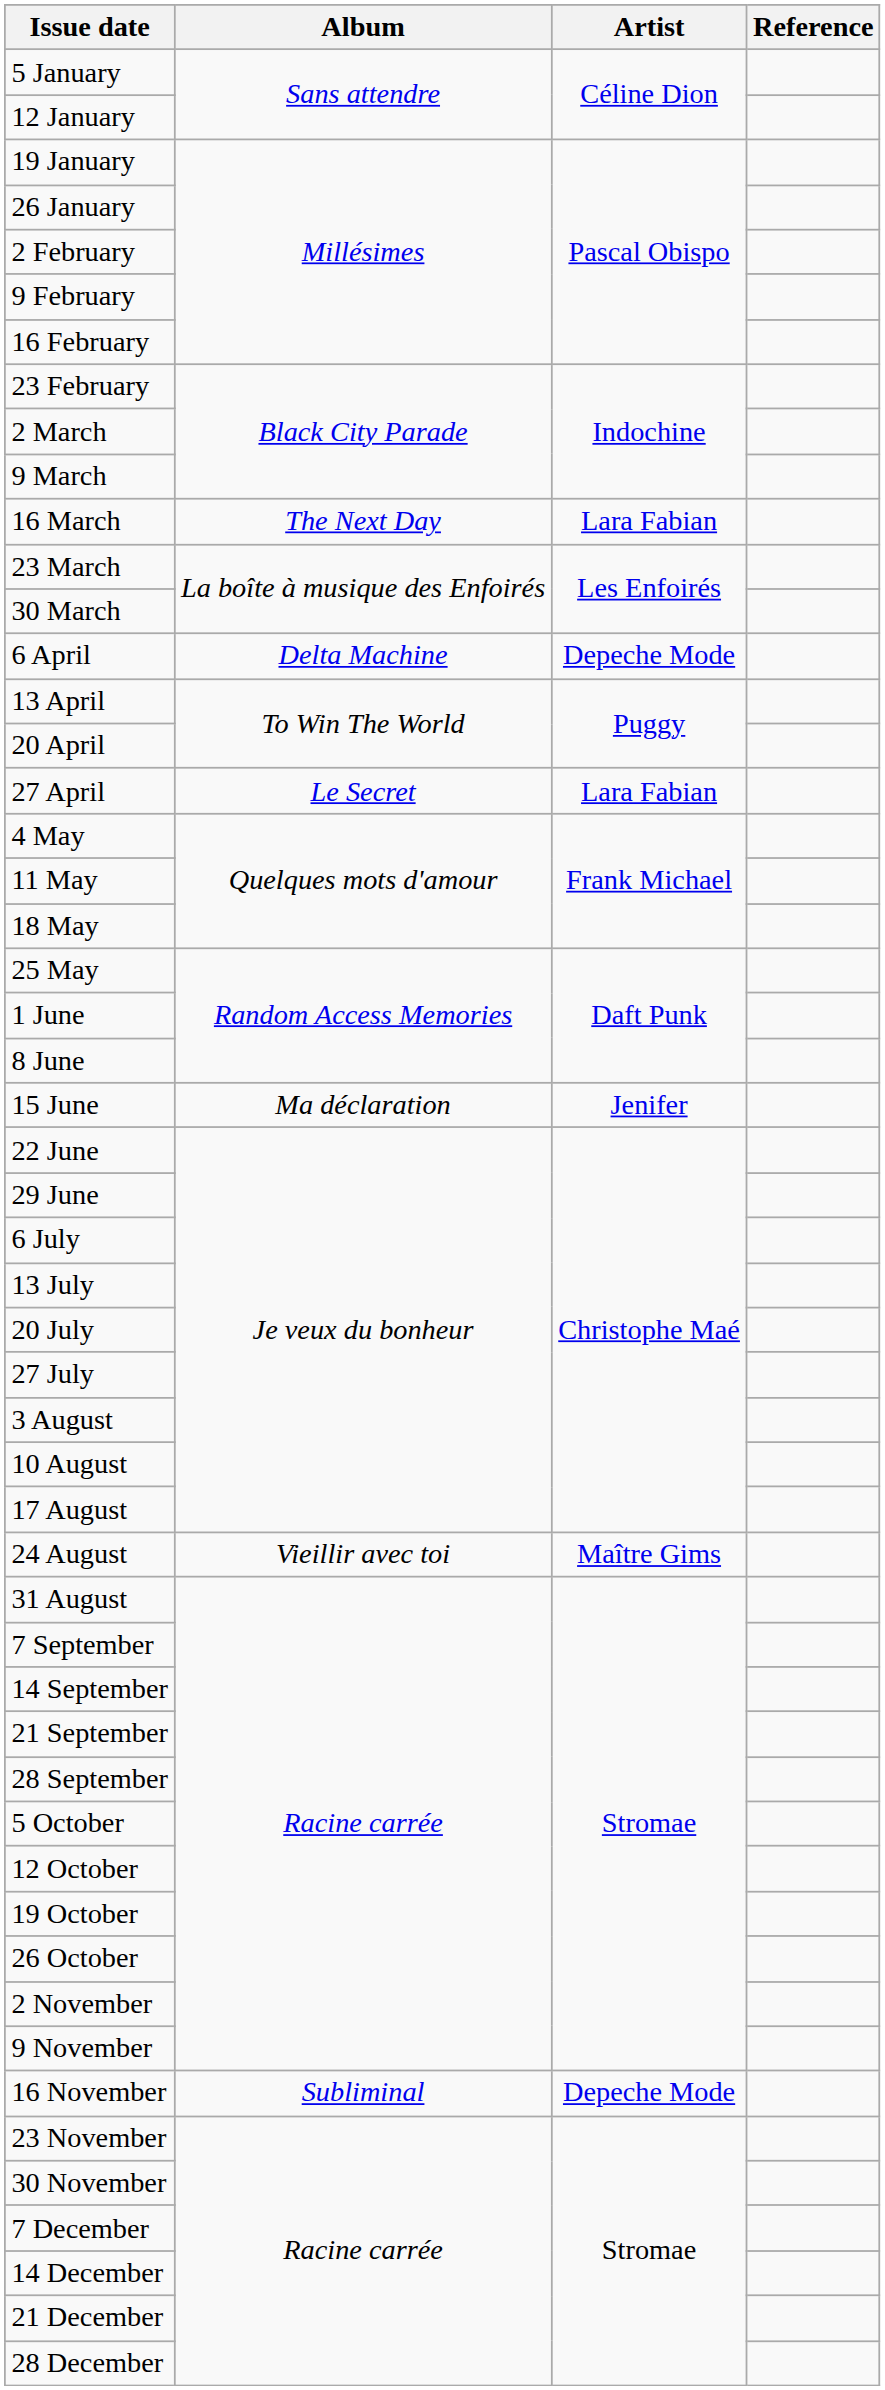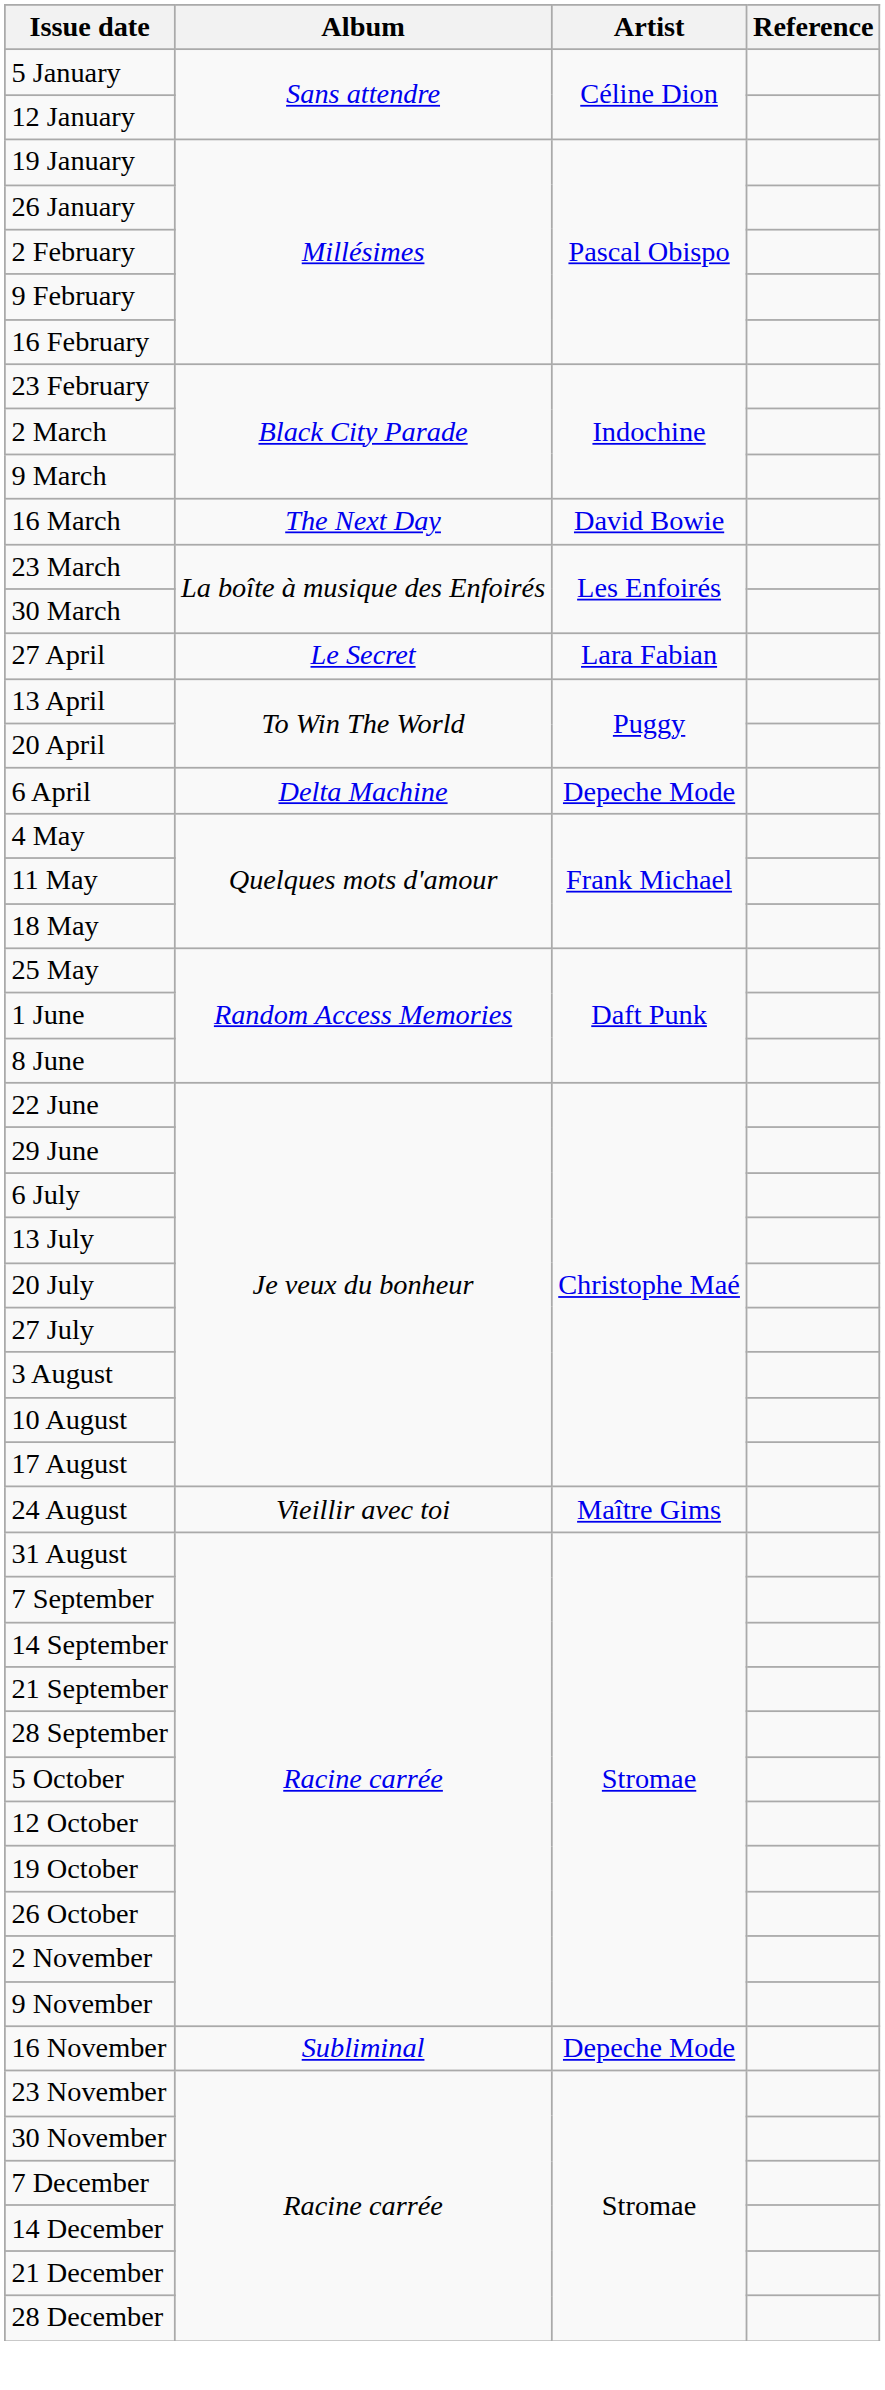16 March | Artist: Lara Fabian -> David Bowie
rows swapped: 6 April <-> 27 April
- row: 15 June | Ma déclaration | Jenifer
